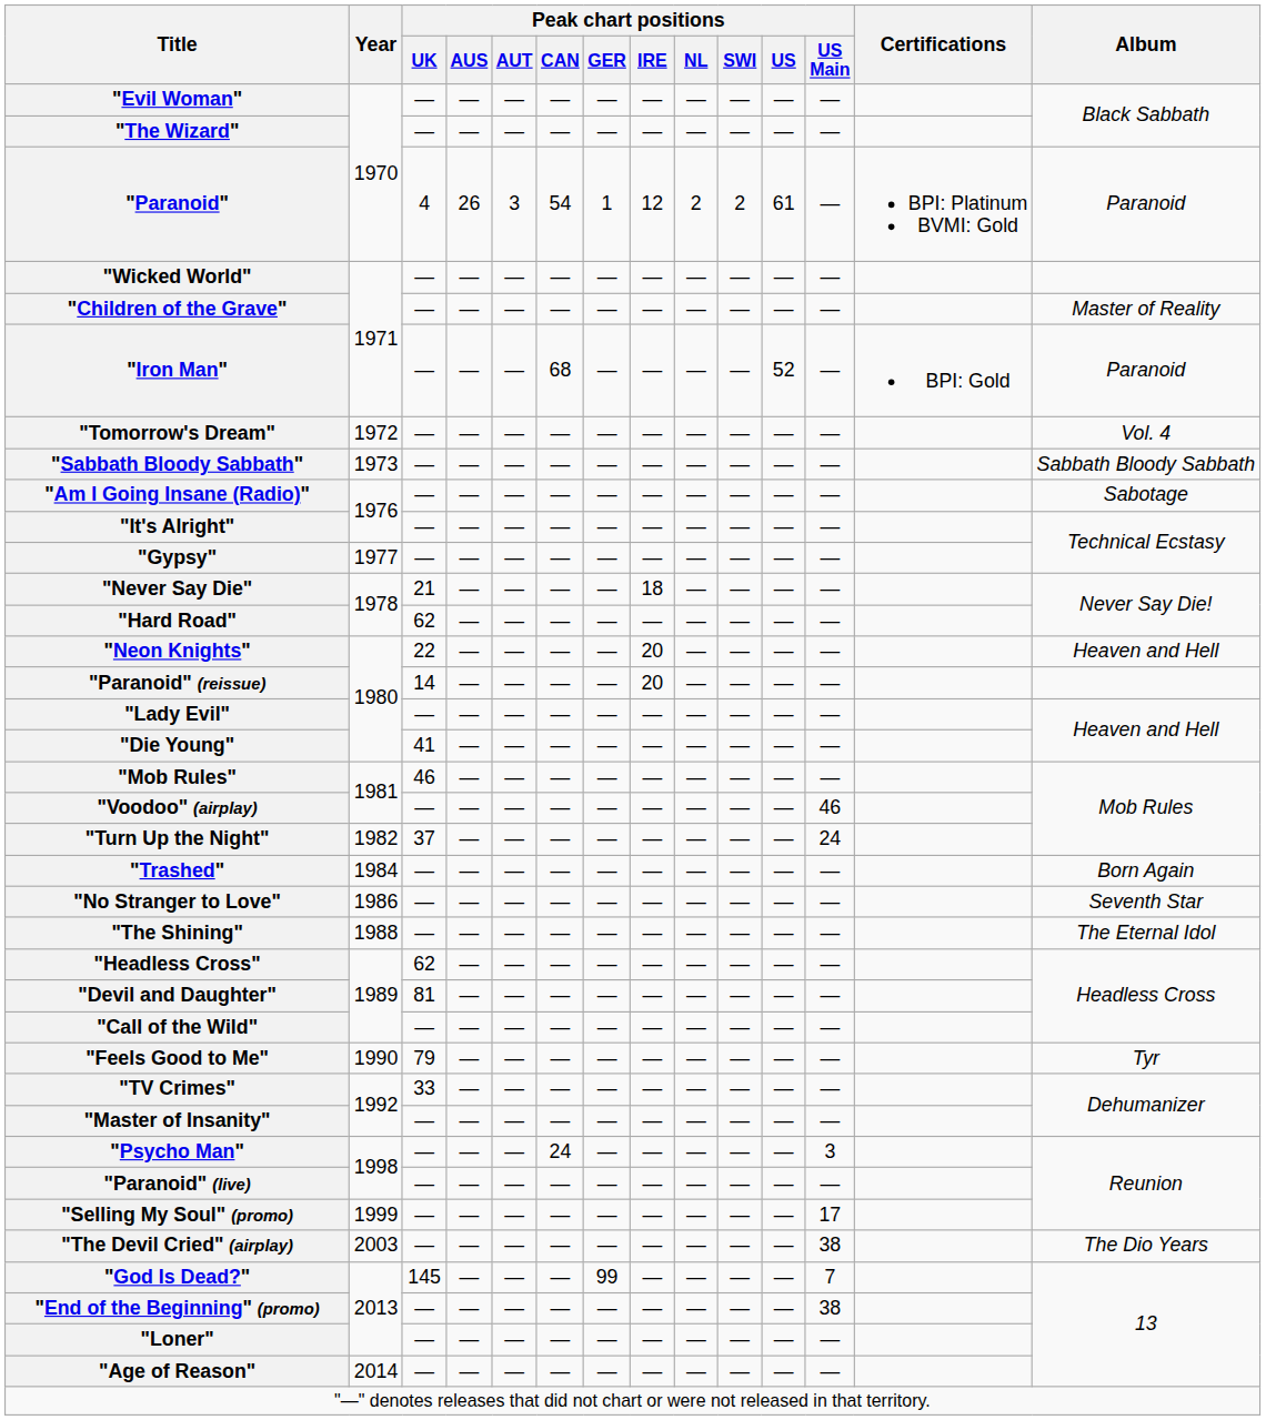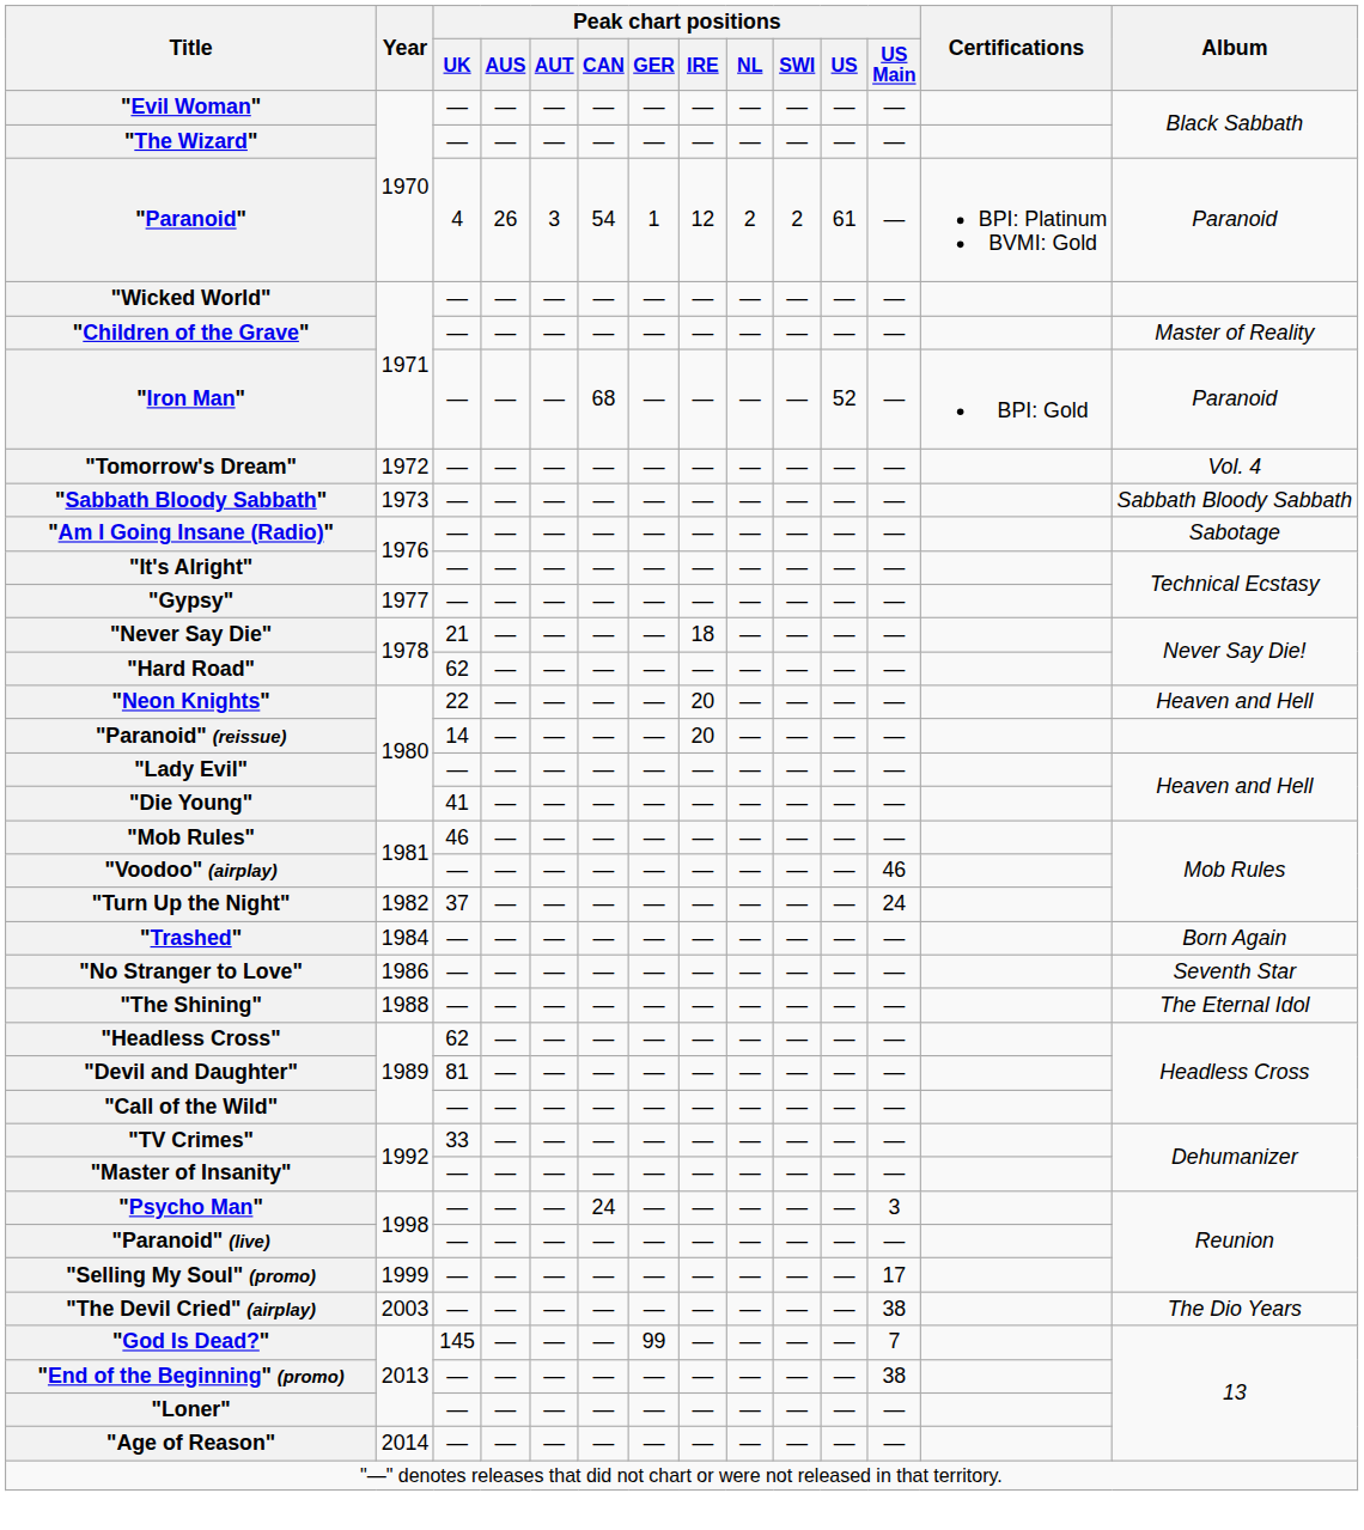- row: "Feels Good to Me" | 1990 | 79 | — | — | — | — | — | — | — | — | — | Tyr
